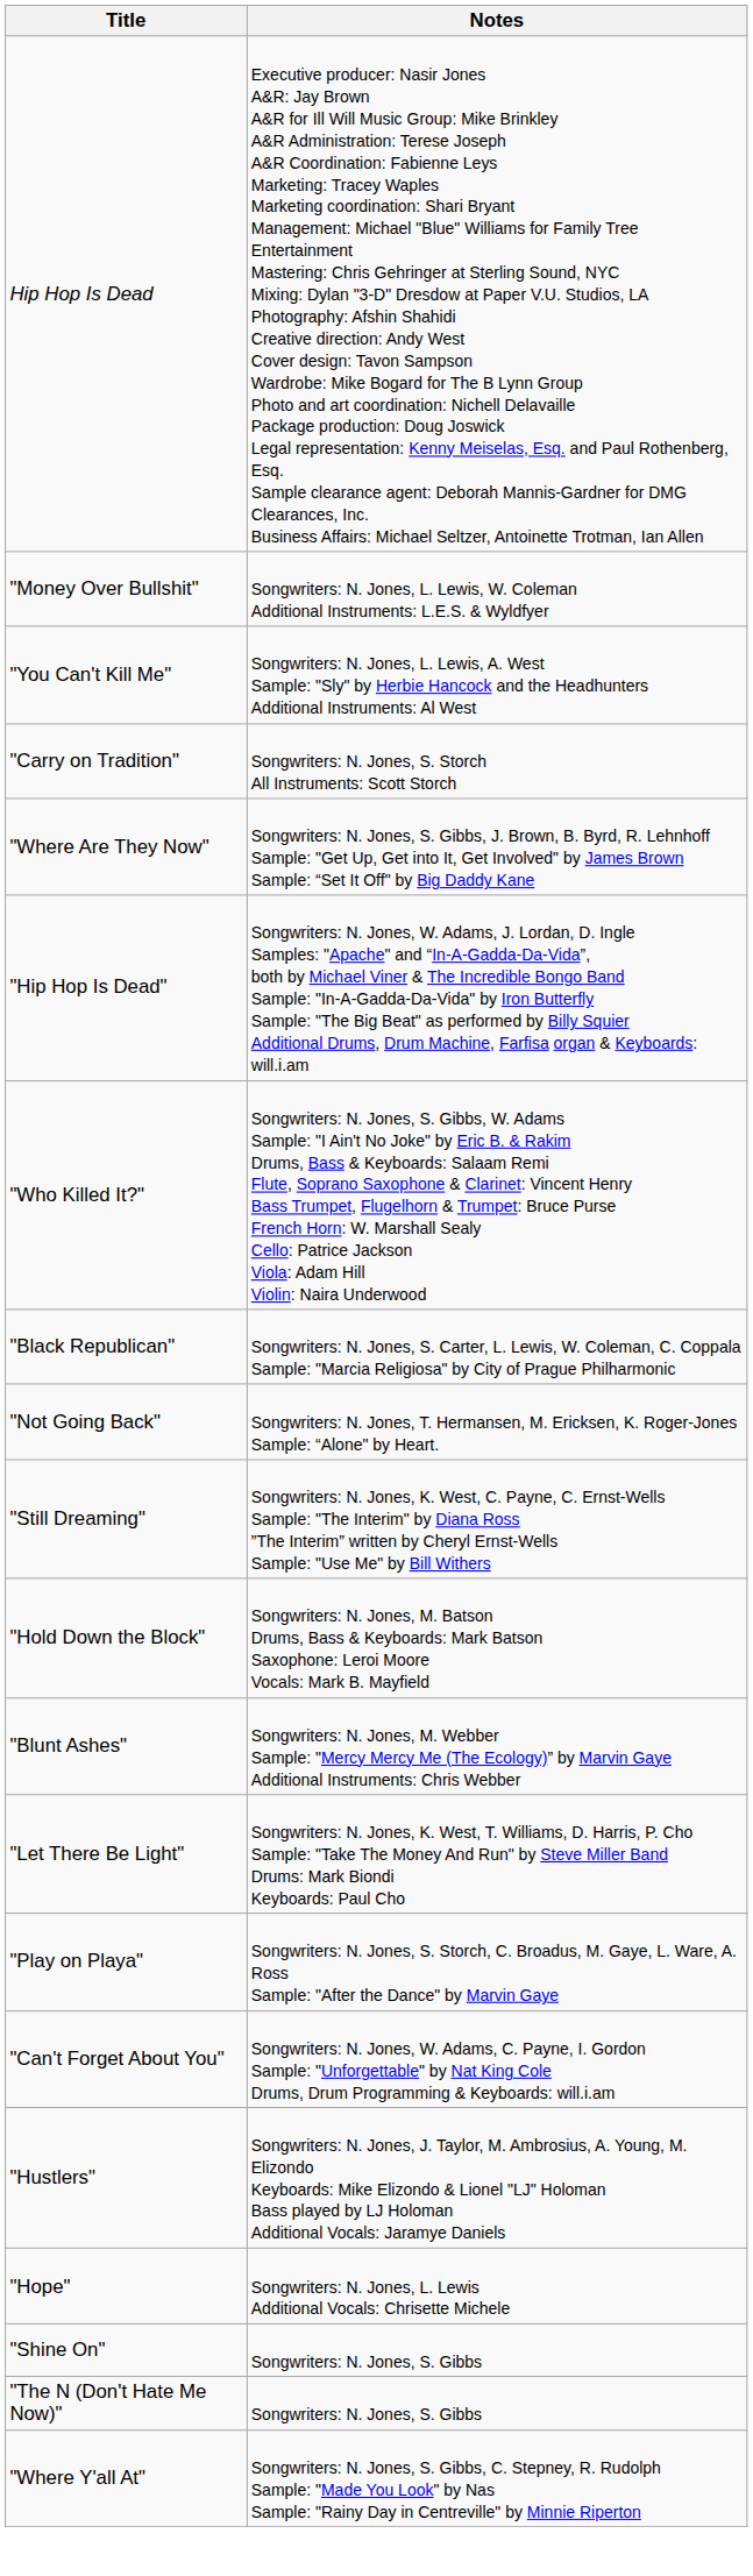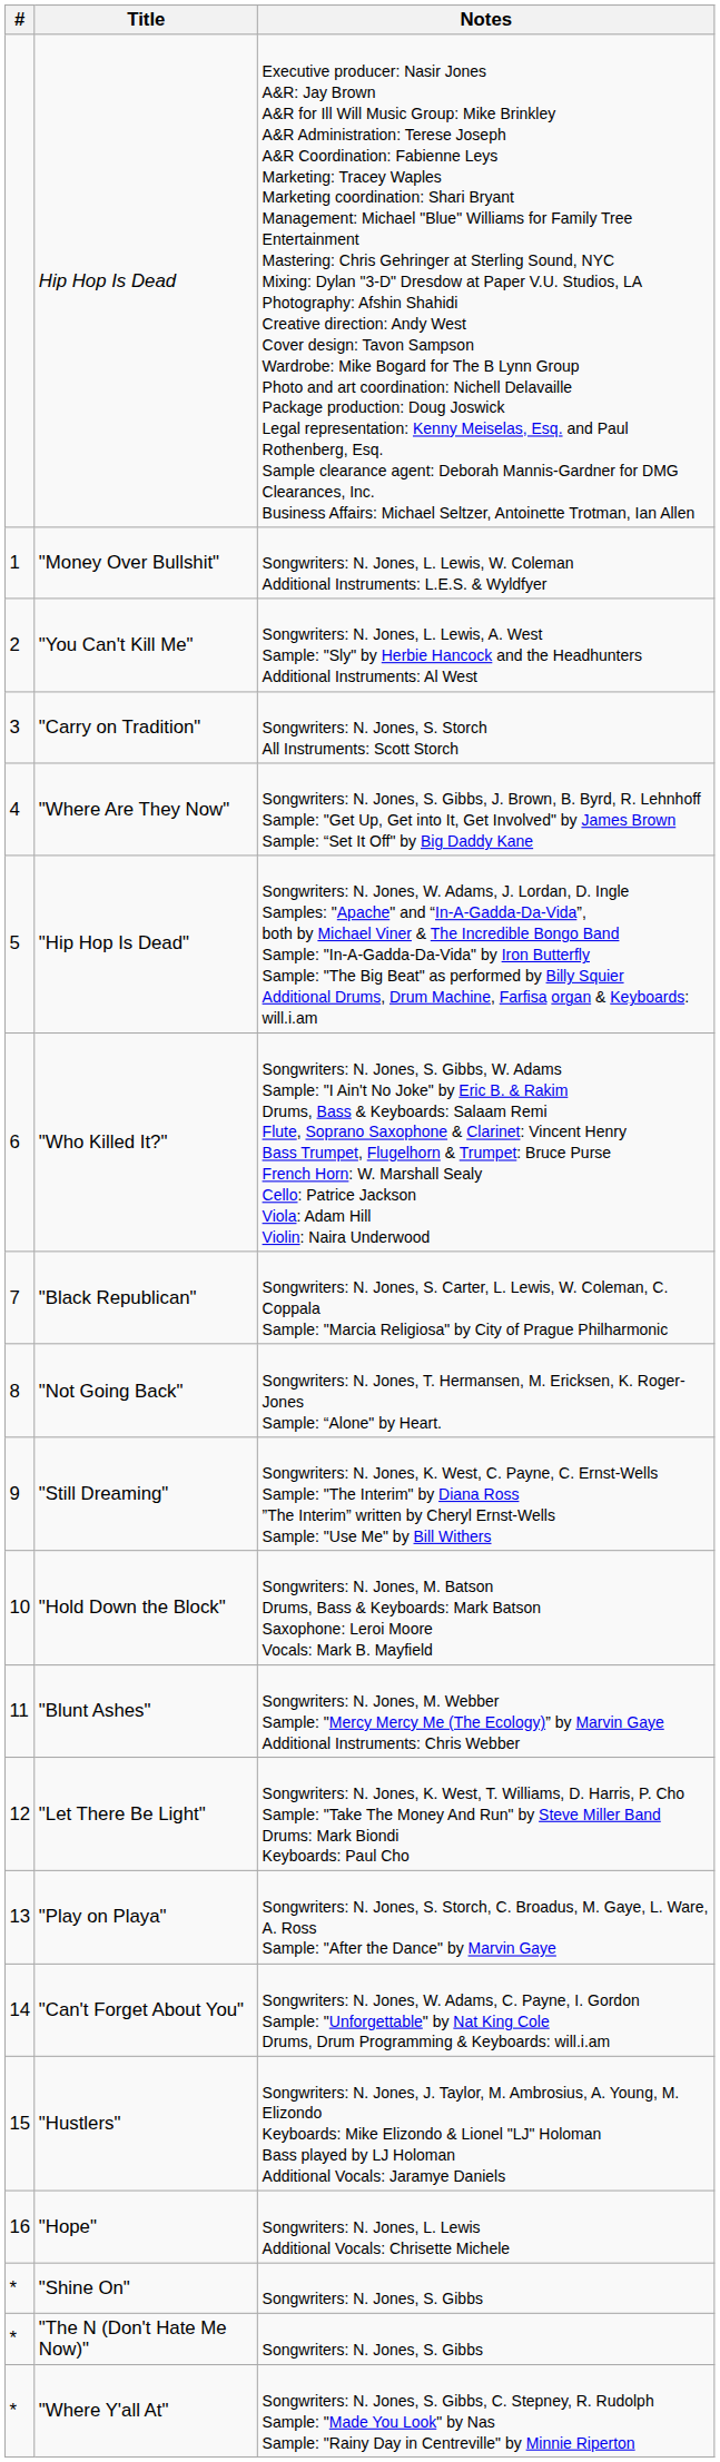+ column: # | 1 | 2 | 3 | 4 | 5 | 6 | 7 | 8 | 9 | 10 | 11 | 12 | 13 | 14 | 15 | 16 | * | * | *
